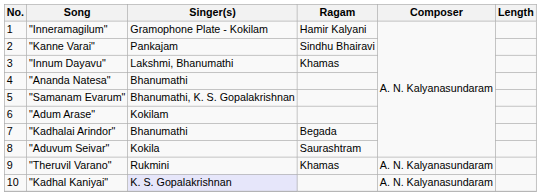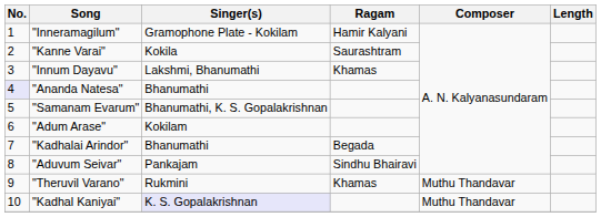"Kanne Varai" | Singer(s): Pankajam -> Kokila
"Kanne Varai" | Ragam: Sindhu Bhairavi -> Saurashtram
"Ananda Natesa" | No.: no background -> lavender background
"Aduvum Seivar" | Singer(s): Kokila -> Pankajam
"Aduvum Seivar" | Ragam: Saurashtram -> Sindhu Bhairavi
"Theruvil Varano" | Composer: A. N. Kalyanasundaram -> Muthu Thandavar
"Kadhal Kaniyai" | Composer: A. N. Kalyanasundaram -> Muthu Thandavar
